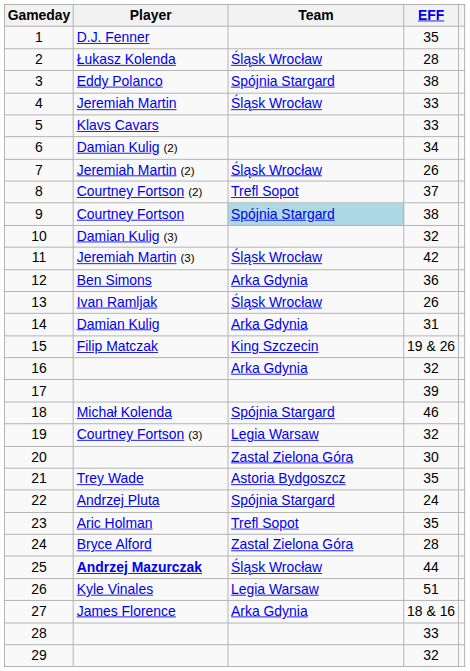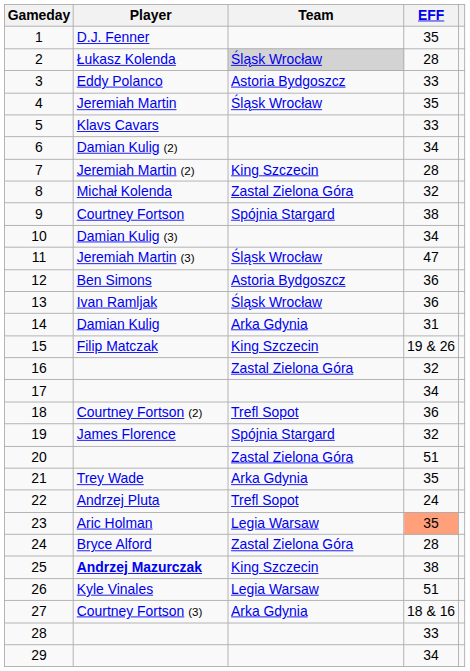2 | Team: no background -> lightgrey background
3 | Team: Spójnia Stargard -> Astoria Bydgoszcz
3 | EFF: 38 -> 33
4 | EFF: 33 -> 35
7 | Team: Śląsk Wrocław -> King Szczecin
7 | EFF: 26 -> 28
8 | Player: Courtney Fortson (2) -> Michał Kolenda
8 | Team: Trefl Sopot -> Zastal Zielona Góra
8 | EFF: 37 -> 32
9 | Team: lightblue background -> no background
10 | EFF: 32 -> 34
11 | EFF: 42 -> 47
12 | Team: Arka Gdynia -> Astoria Bydgoszcz
13 | EFF: 26 -> 36
16 | Team: Arka Gdynia -> Zastal Zielona Góra
17 | EFF: 39 -> 34
18 | Player: Michał Kolenda -> Courtney Fortson (2)
18 | Team: Spójnia Stargard -> Trefl Sopot
18 | EFF: 46 -> 36
19 | Player: Courtney Fortson (3) -> James Florence
19 | Team: Legia Warsaw -> Spójnia Stargard
20 | EFF: 30 -> 51
21 | Team: Astoria Bydgoszcz -> Arka Gdynia
22 | Team: Spójnia Stargard -> Trefl Sopot
23 | Team: Trefl Sopot -> Legia Warsaw
23 | EFF: no background -> lightsalmon background
25 | Team: Śląsk Wrocław -> King Szczecin
25 | EFF: 44 -> 38
27 | Player: James Florence -> Courtney Fortson (3)
29 | EFF: 32 -> 34
